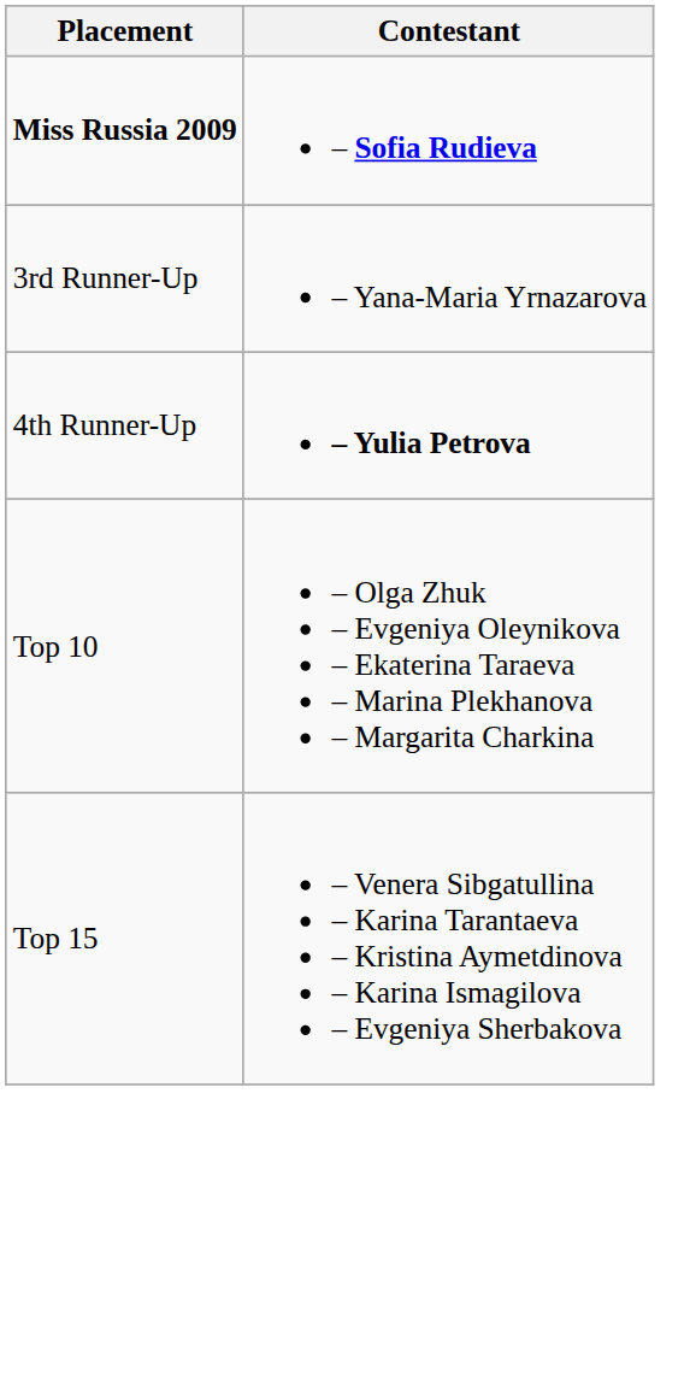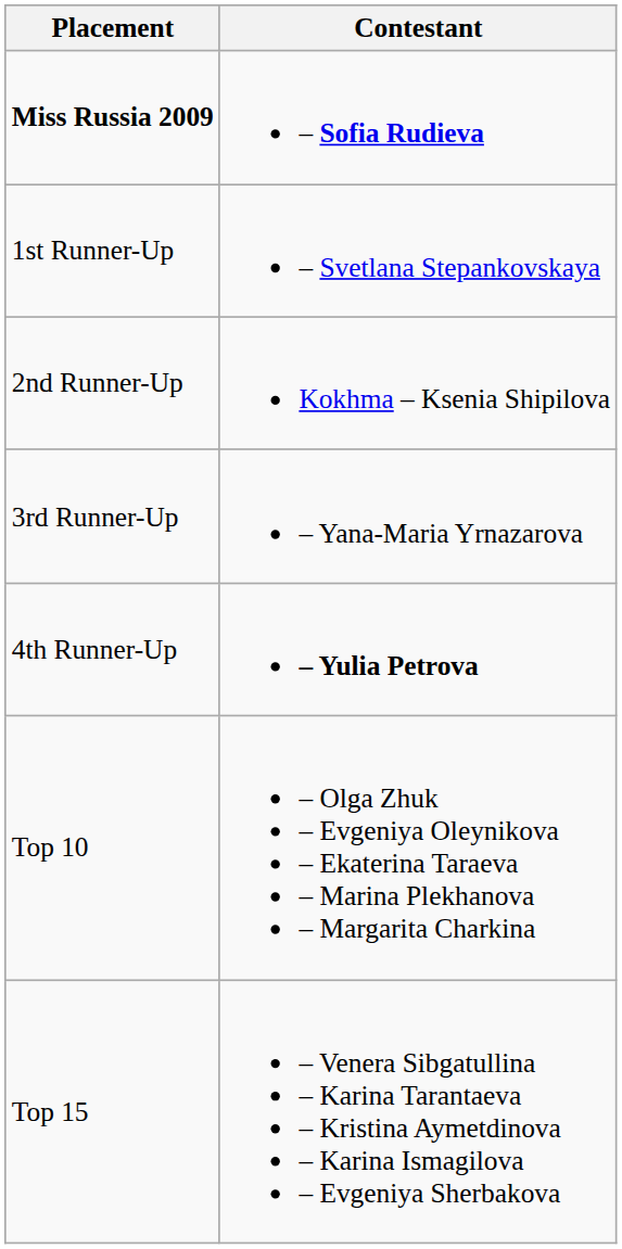+ row: 1st Runner-Up | – Svetlana Stepankovskaya
+ row: 2nd Runner-Up | Kokhma – Ksenia Shipilova
